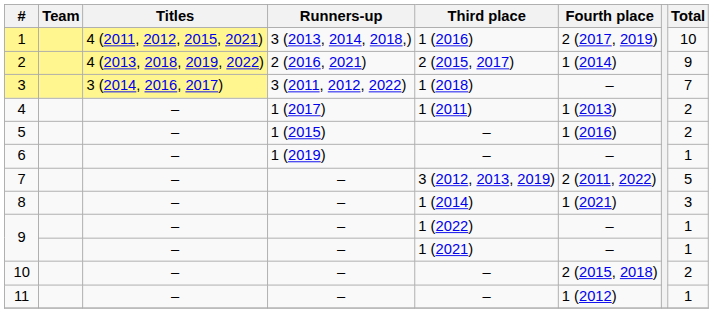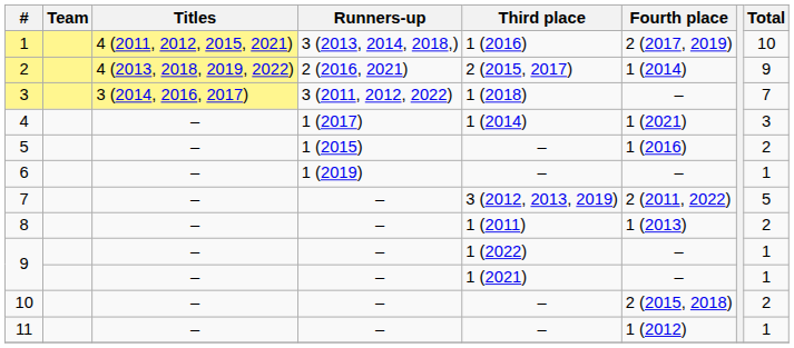4 | Third place: 1 (2011) -> 1 (2014)
4 | Fourth place: 1 (2013) -> 1 (2021)
4 | Total: 2 -> 3
8 | Third place: 1 (2014) -> 1 (2011)
8 | Fourth place: 1 (2021) -> 1 (2013)
8 | Total: 3 -> 2
